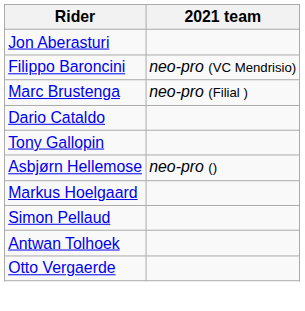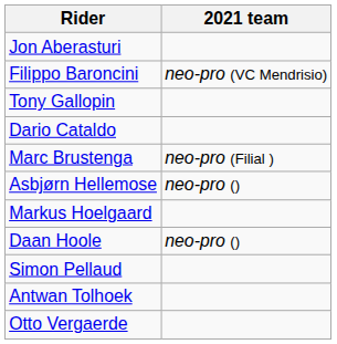rows swapped: Marc Brustenga <-> Tony Gallopin
+ row: Daan Hoole | neo-pro ()
